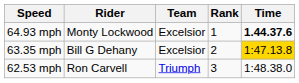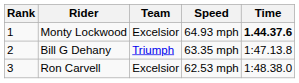columns swapped: Rank <-> Speed
Bill G Dehany | Team: Excelsior -> Triumph
Bill G Dehany | Time: gold background -> no background
Ron Carvell | Team: Triumph -> Excelsior
